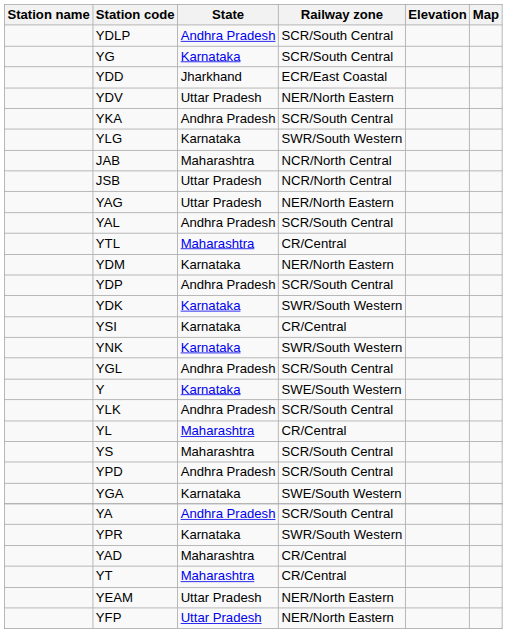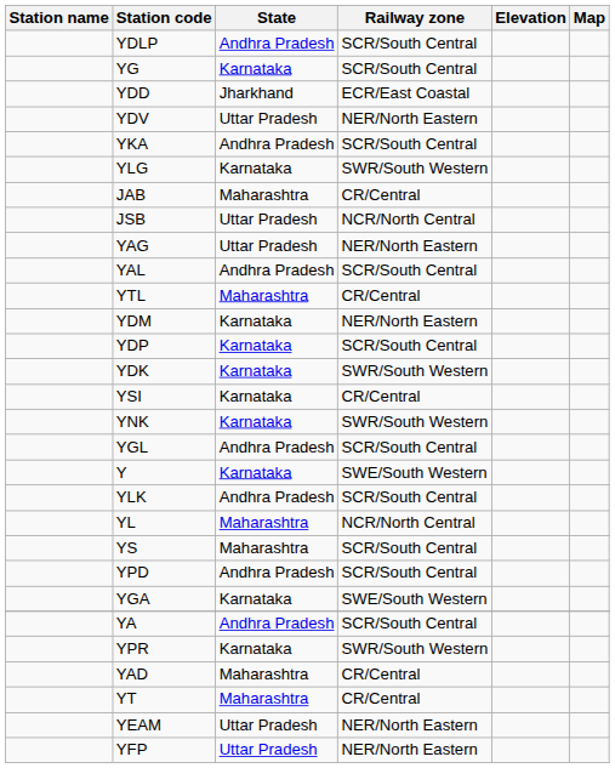JAB | Railway zone: NCR/North Central -> CR/Central
YDP | State: Andhra Pradesh -> Karnataka
YL | Railway zone: CR/Central -> NCR/North Central
